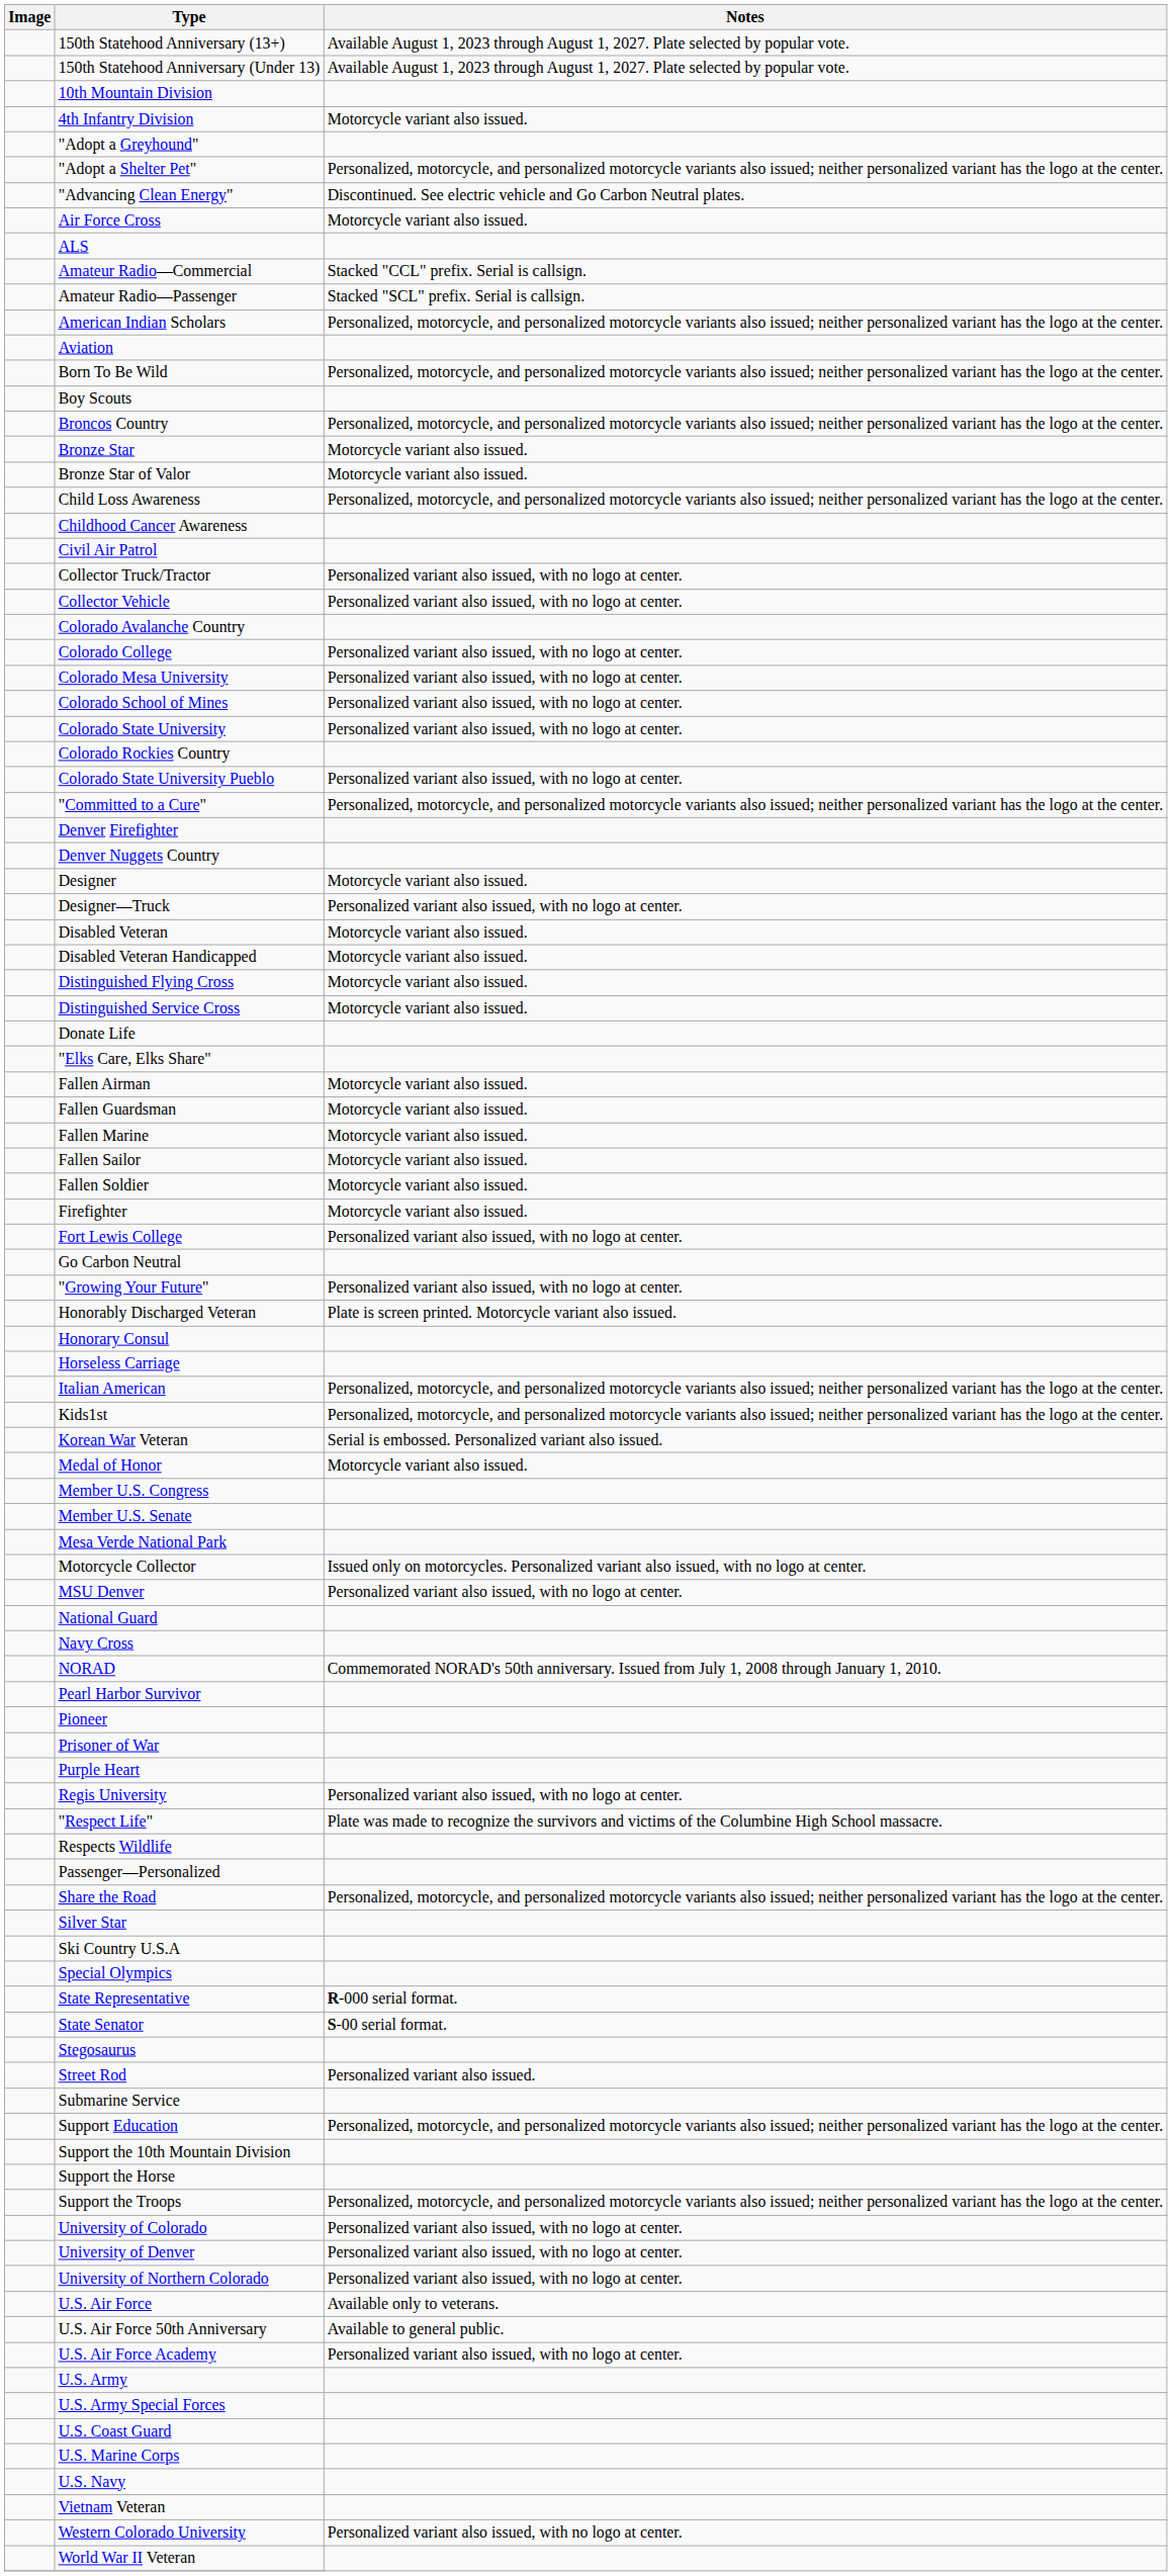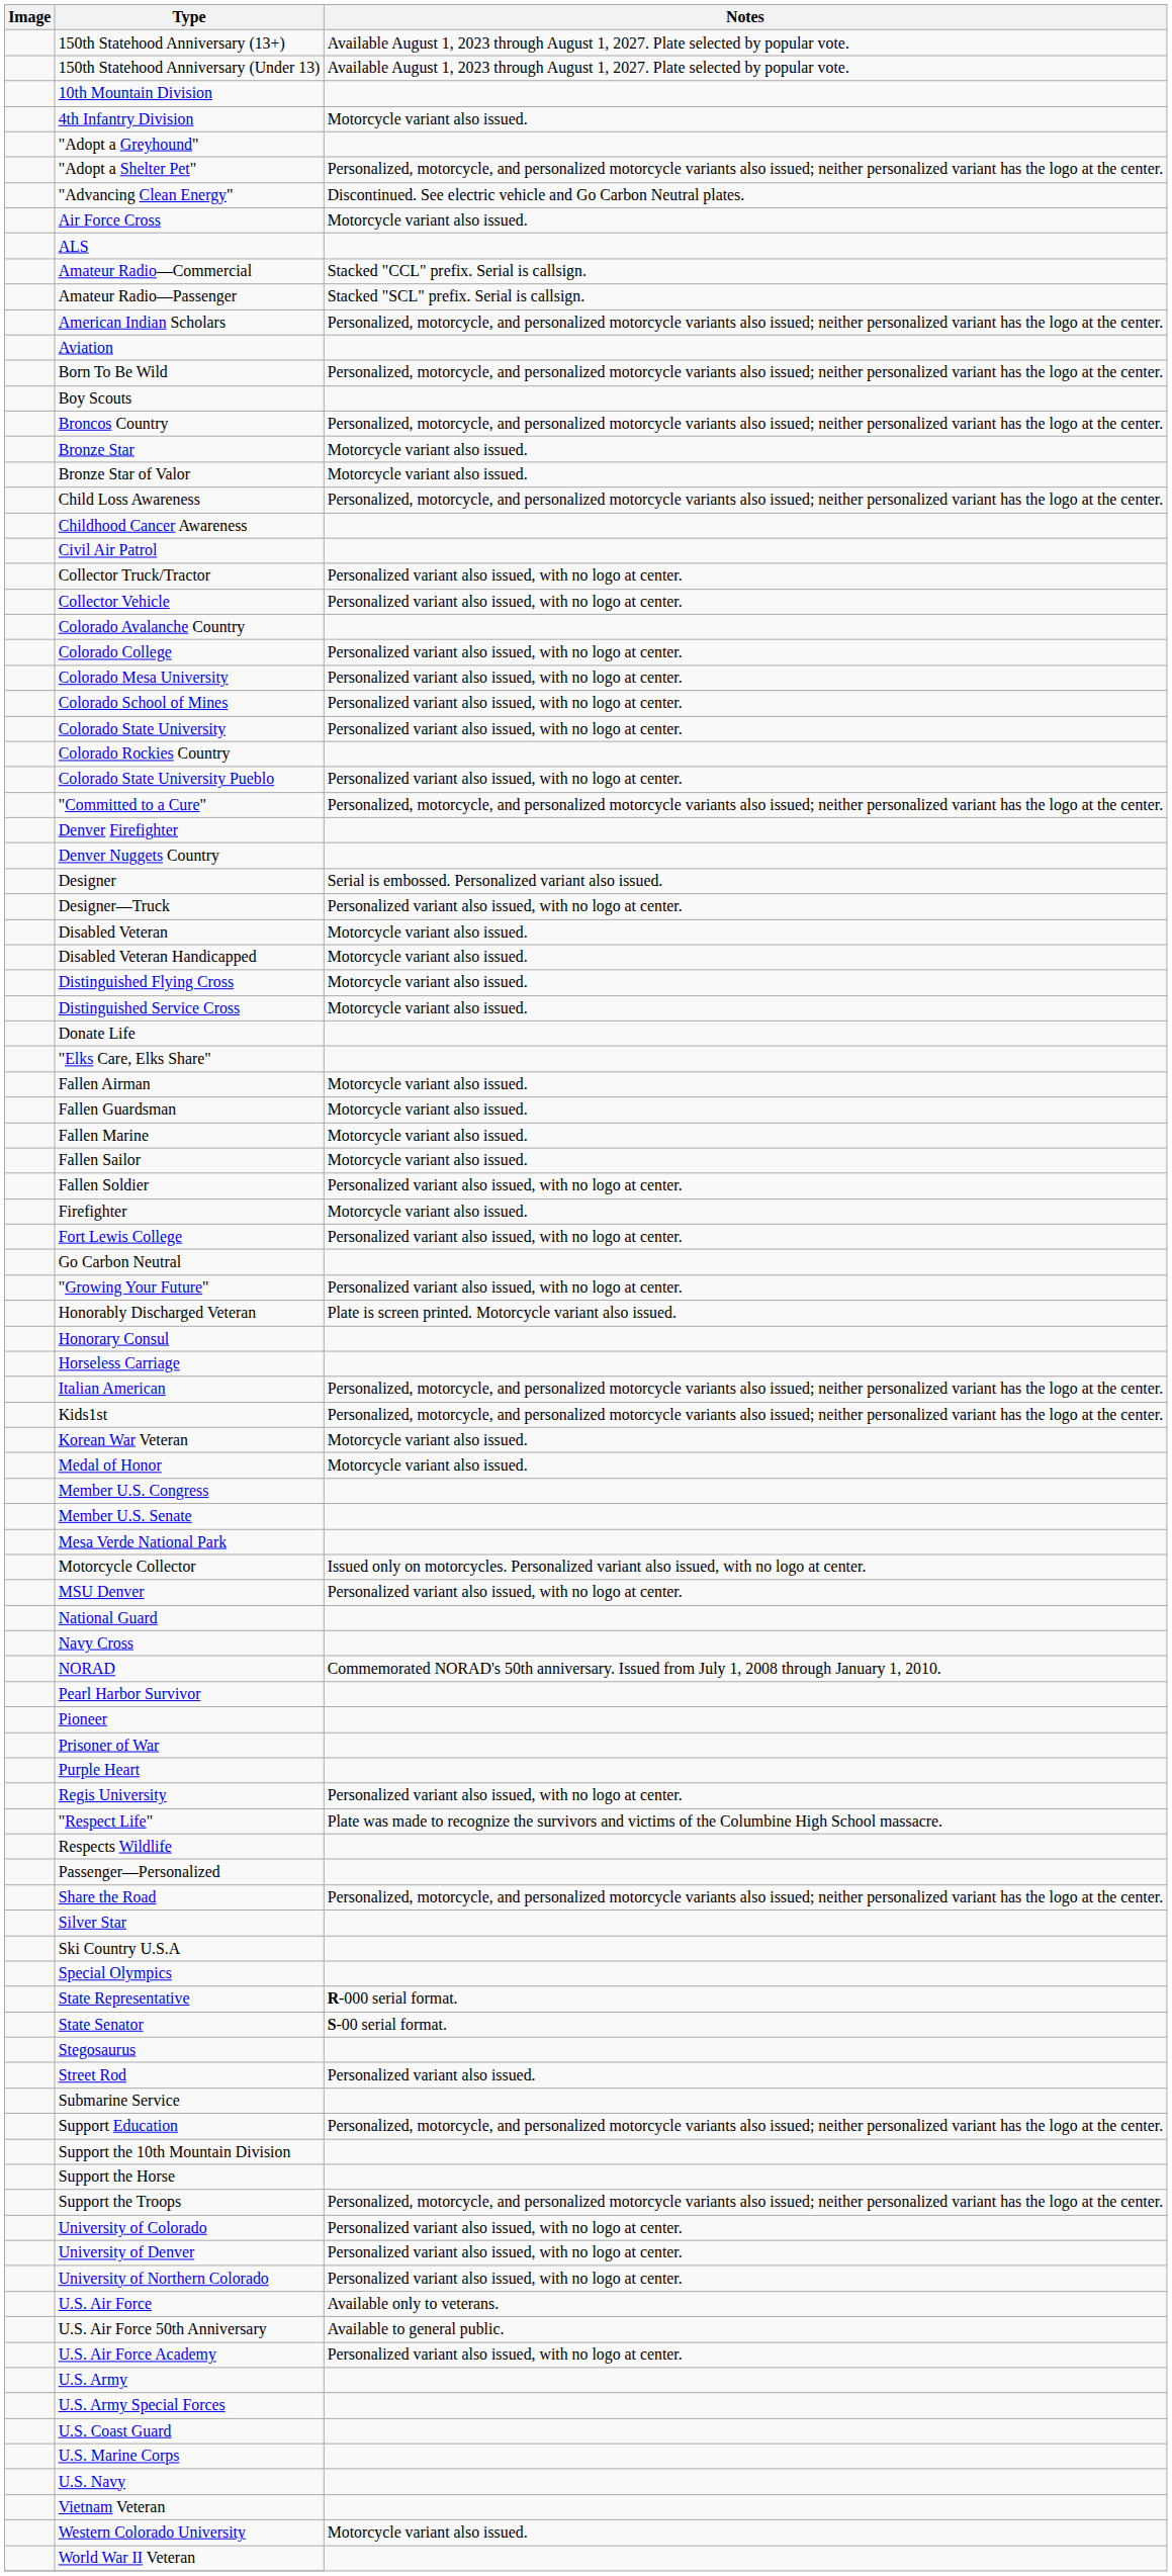Designer | Notes: Motorcycle variant also issued. -> Serial is embossed. Personalized variant also issued.
Fallen Soldier | Notes: Motorcycle variant also issued. -> Personalized variant also issued, with no logo at center.
Korean War Veteran | Notes: Serial is embossed. Personalized variant also issued. -> Motorcycle variant also issued.
Western Colorado University | Notes: Personalized variant also issued, with no logo at center. -> Motorcycle variant also issued.
